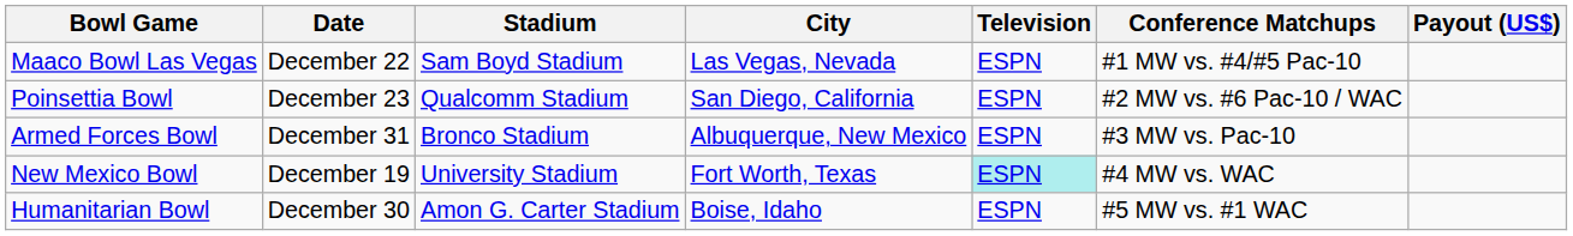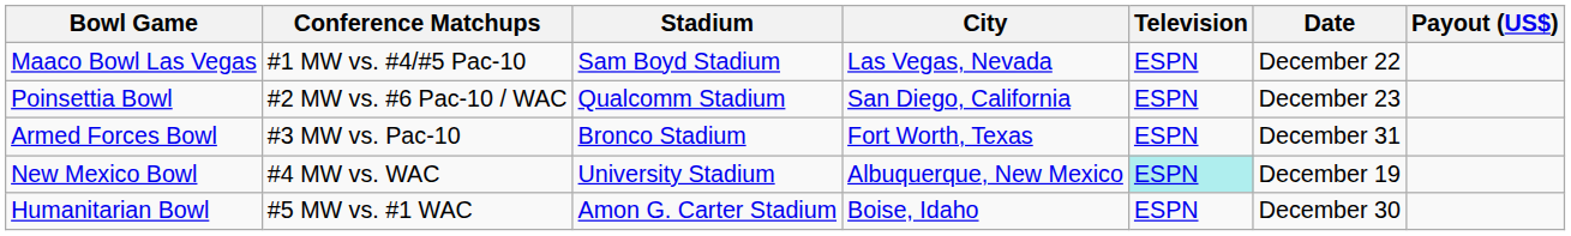columns swapped: Date <-> Conference Matchups
Armed Forces Bowl | City: Albuquerque, New Mexico -> Fort Worth, Texas
New Mexico Bowl | City: Fort Worth, Texas -> Albuquerque, New Mexico
